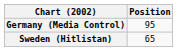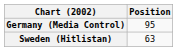Sweden (Hitlistan) | Position: 65 -> 63
